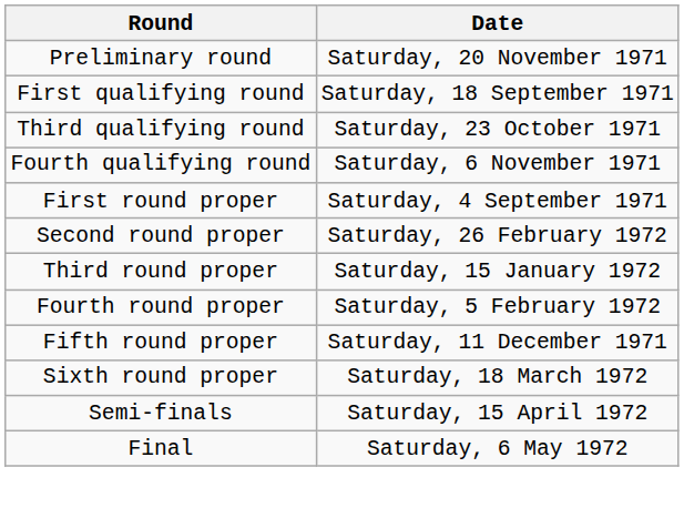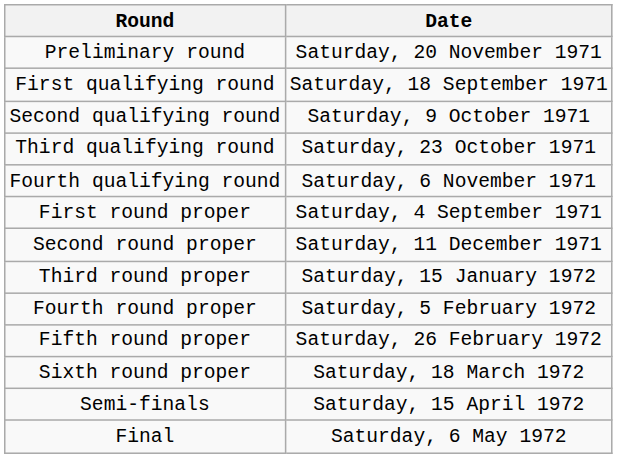+ row: Second qualifying round | Saturday, 9 October 1971
Second round proper | Date: Saturday, 26 February 1972 -> Saturday, 11 December 1971
Fifth round proper | Date: Saturday, 11 December 1971 -> Saturday, 26 February 1972
